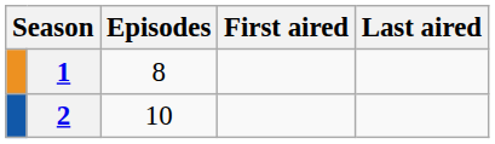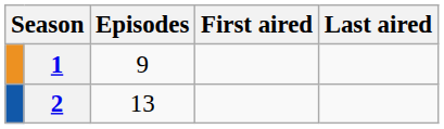1 | Episodes: 8 -> 9
2 | Episodes: 10 -> 13
